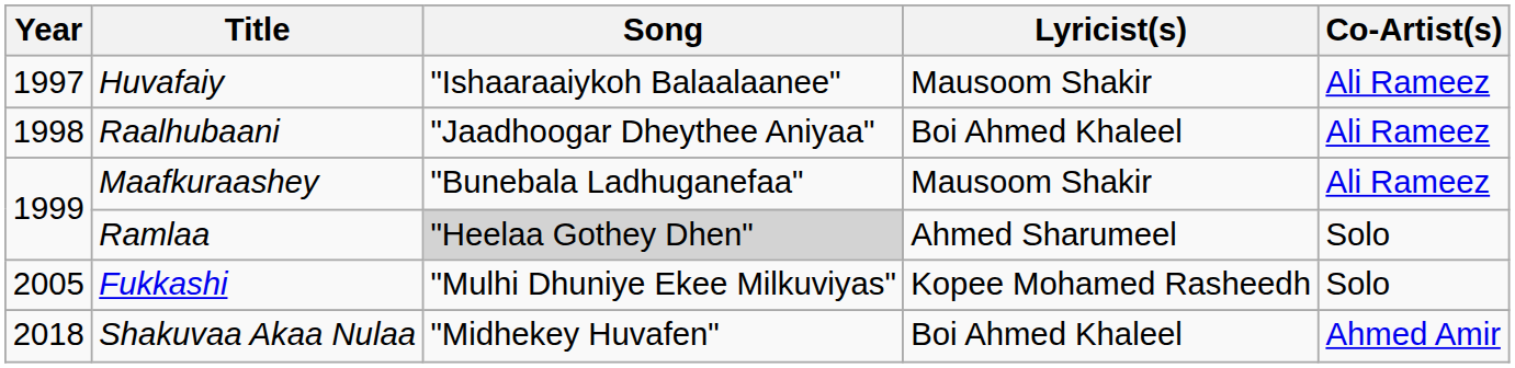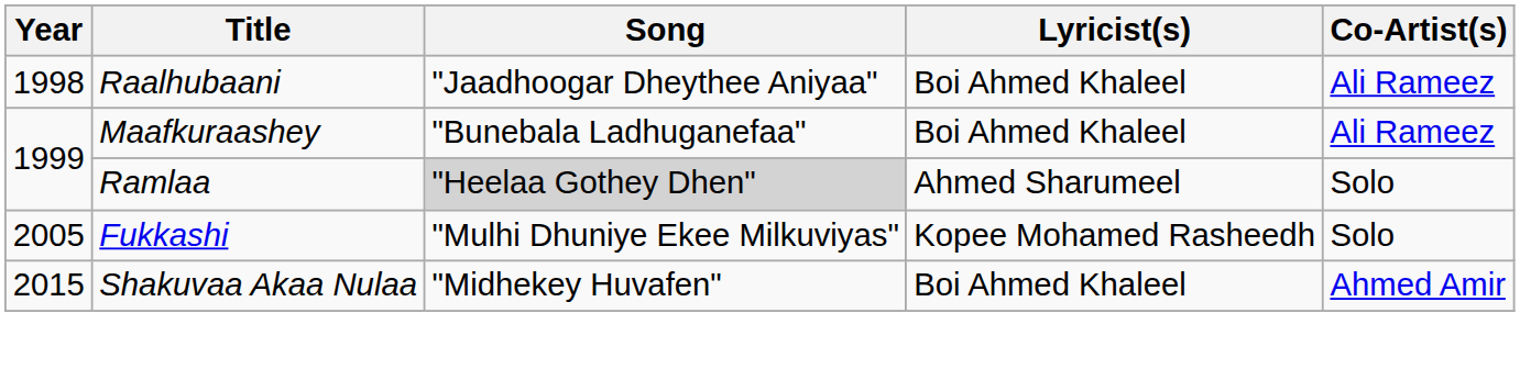- row: 1997 | Huvafaiy | "Ishaaraaiykoh Balaalaanee" | Mausoom Shakir | Ali Rameez
Maafkuraashey | Lyricist(s): Mausoom Shakir -> Boi Ahmed Khaleel
Shakuvaa Akaa Nulaa | Year: 2018 -> 2015
